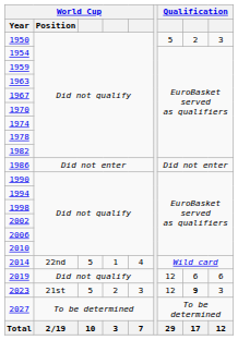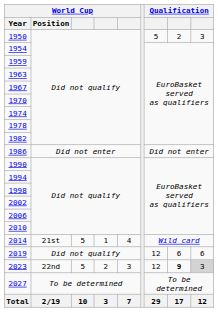2014 | World Cup / Position: 22nd -> 21st
2023 | World Cup / Position: 21st -> 22nd
2023 | column 9: no background -> lightgrey background
